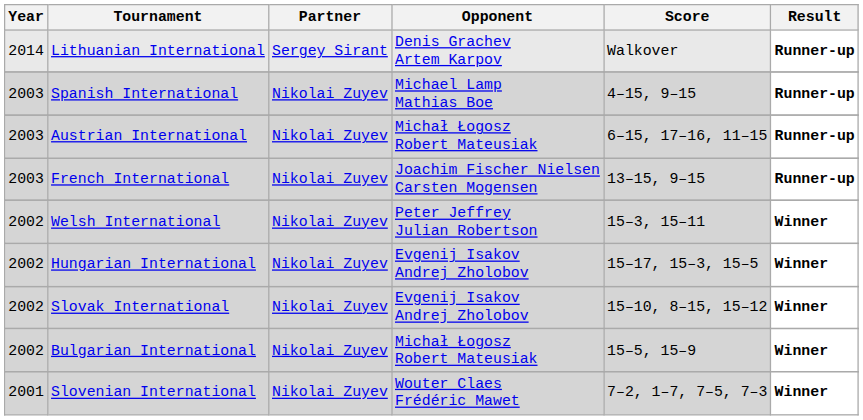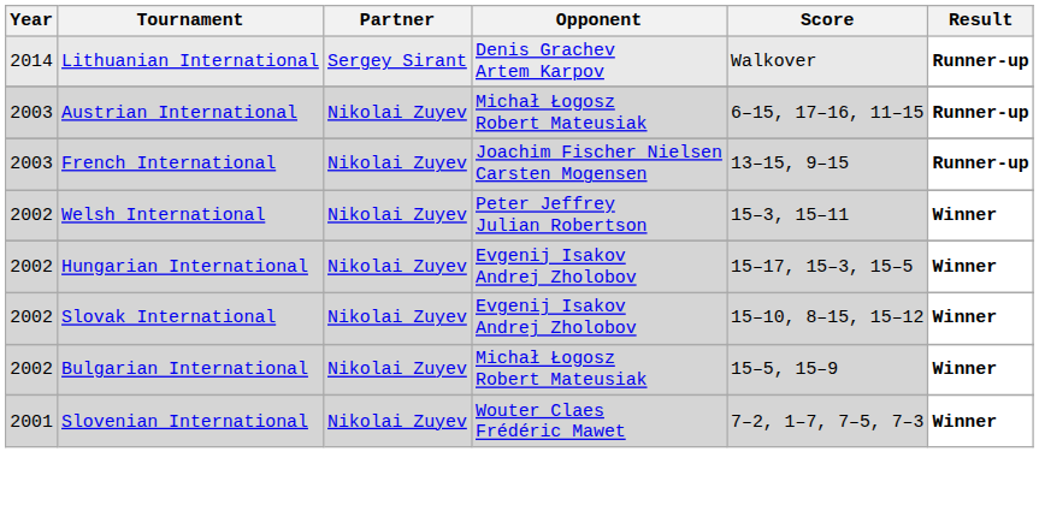- row: 2003 | Spanish International | Nikolai Zuyev | Michael Lamp Mathias Boe | 4–15, 9–15 | Runner-up
